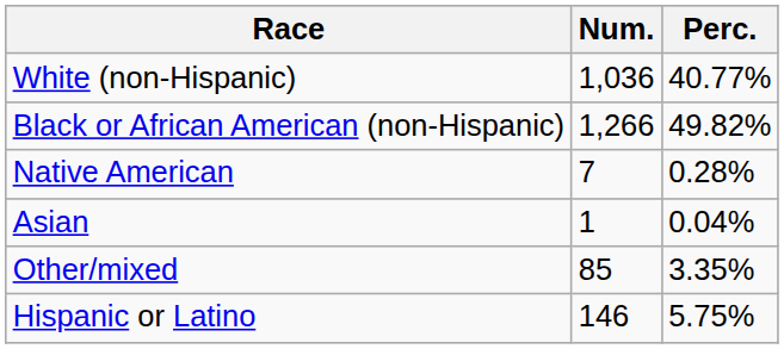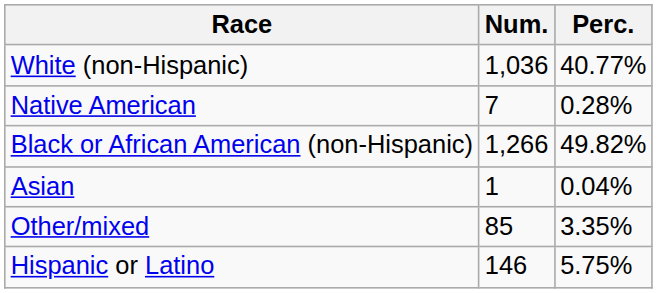rows swapped: Black or African American (non-Hispanic) <-> Native American
